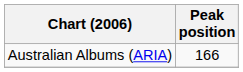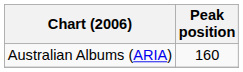Australian Albums (ARIA) | Peak position: 166 -> 160
